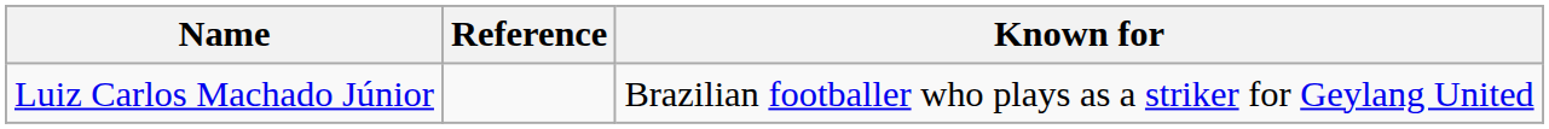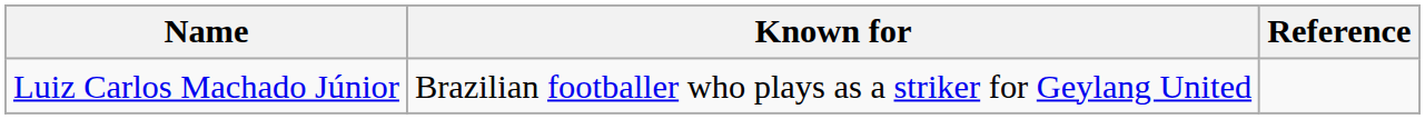columns swapped: Known for <-> Reference
